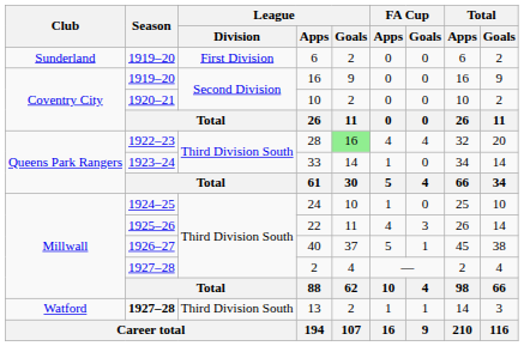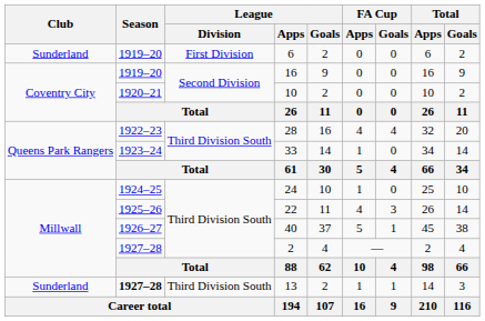28 | League / Goals: lightgreen background -> no background
13 | Club: Watford -> Sunderland
